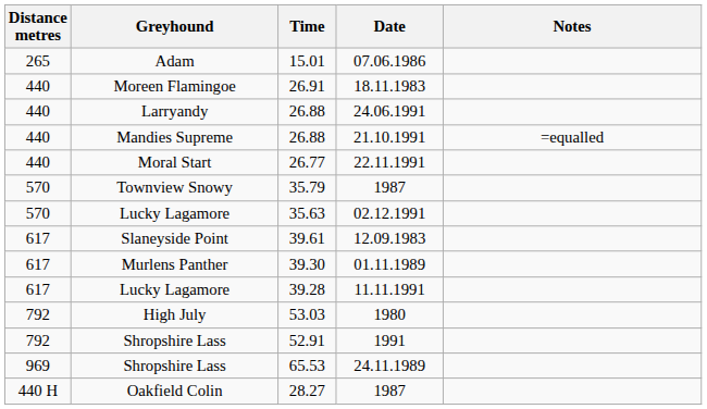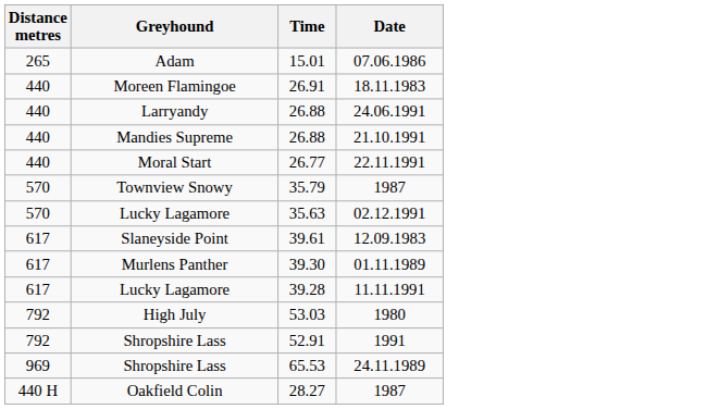- column: Notes | =equalled
